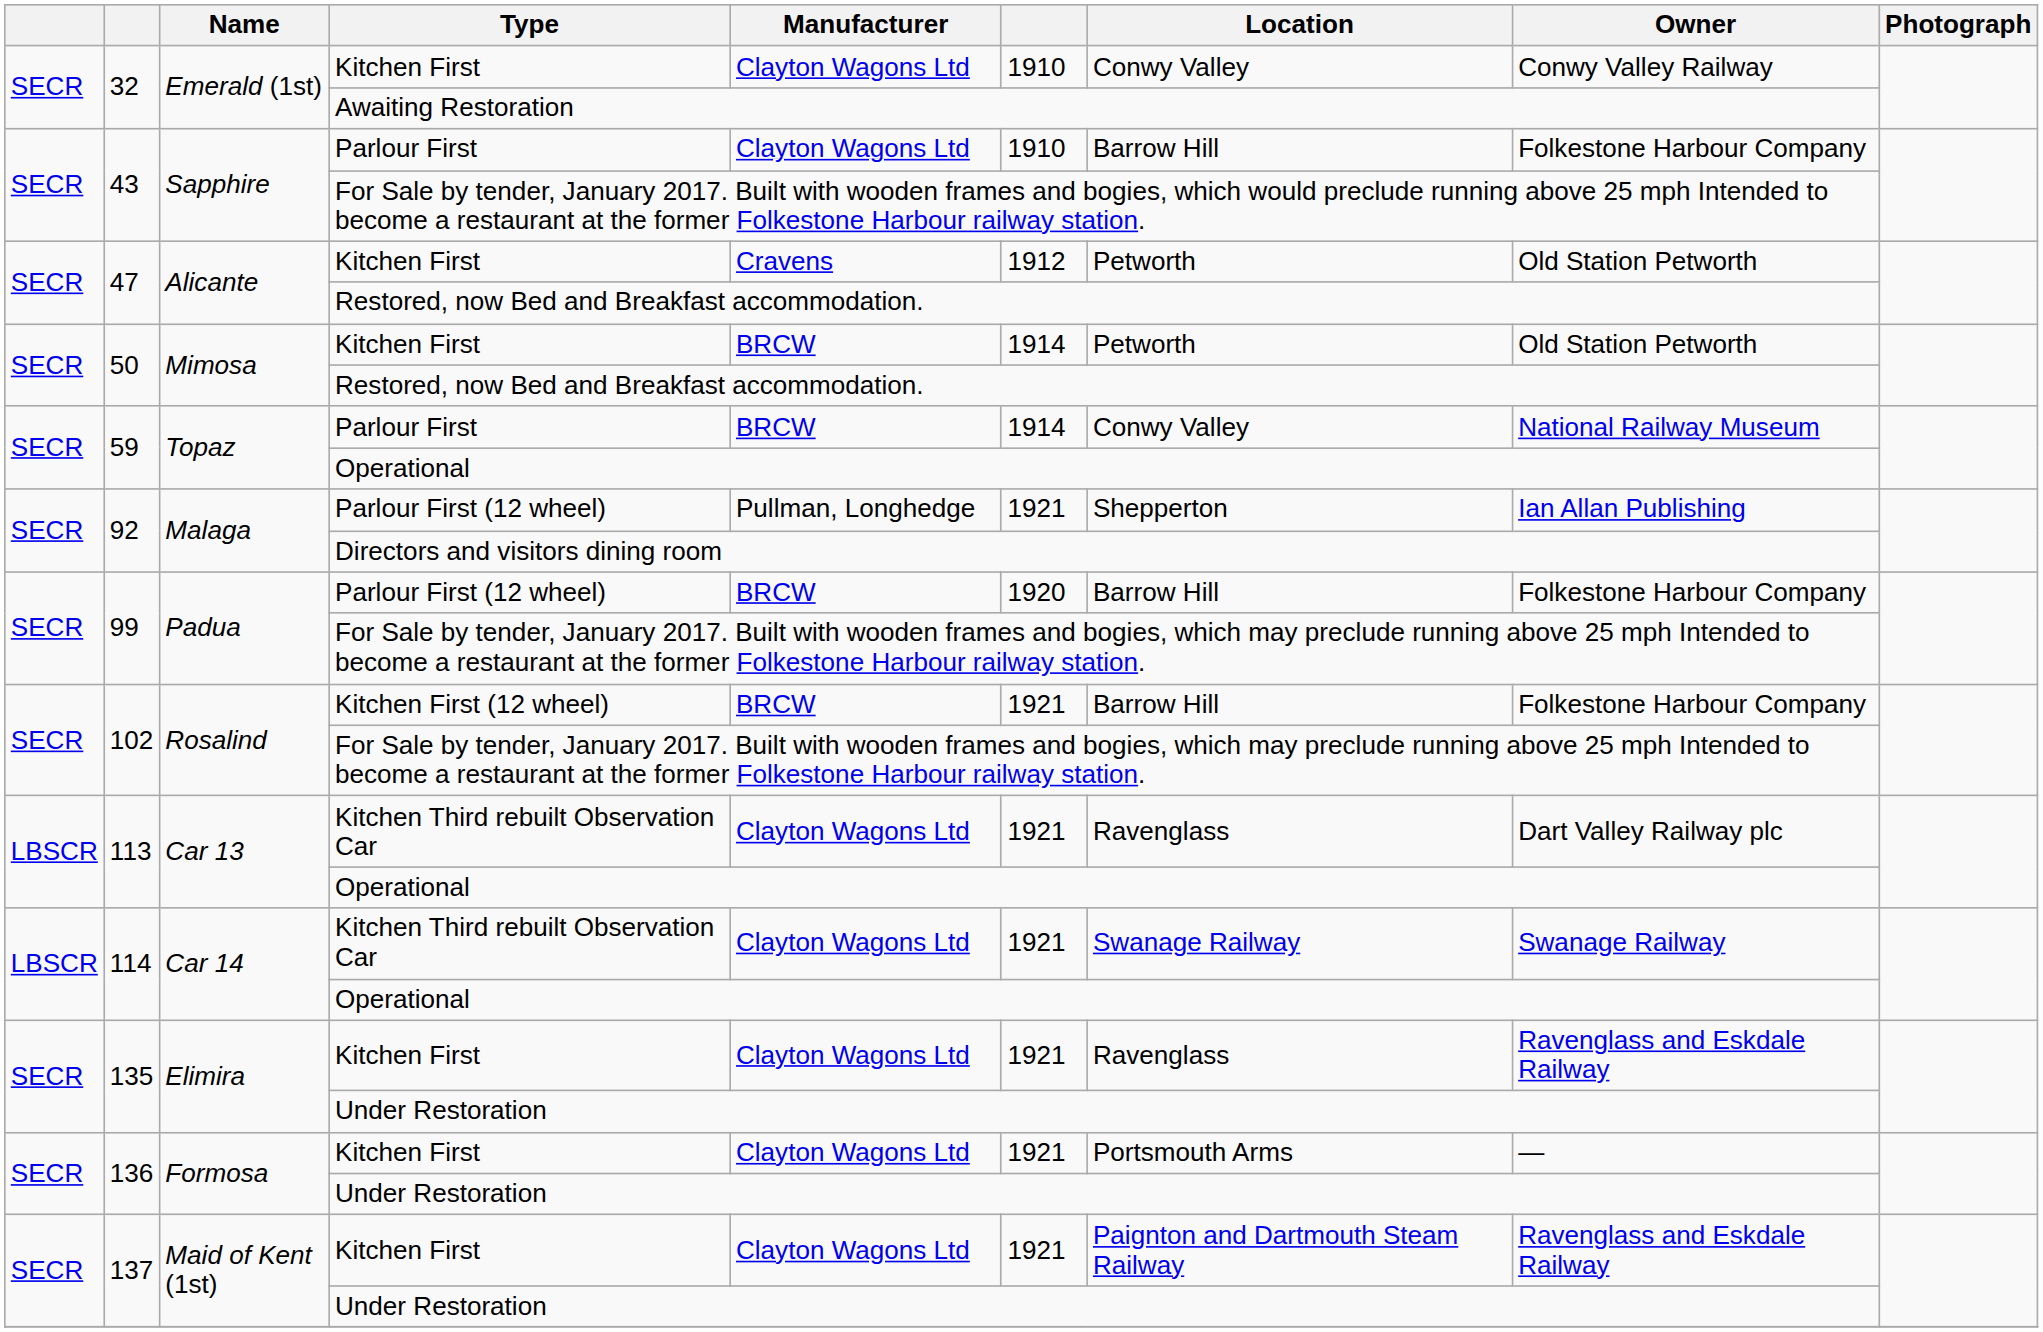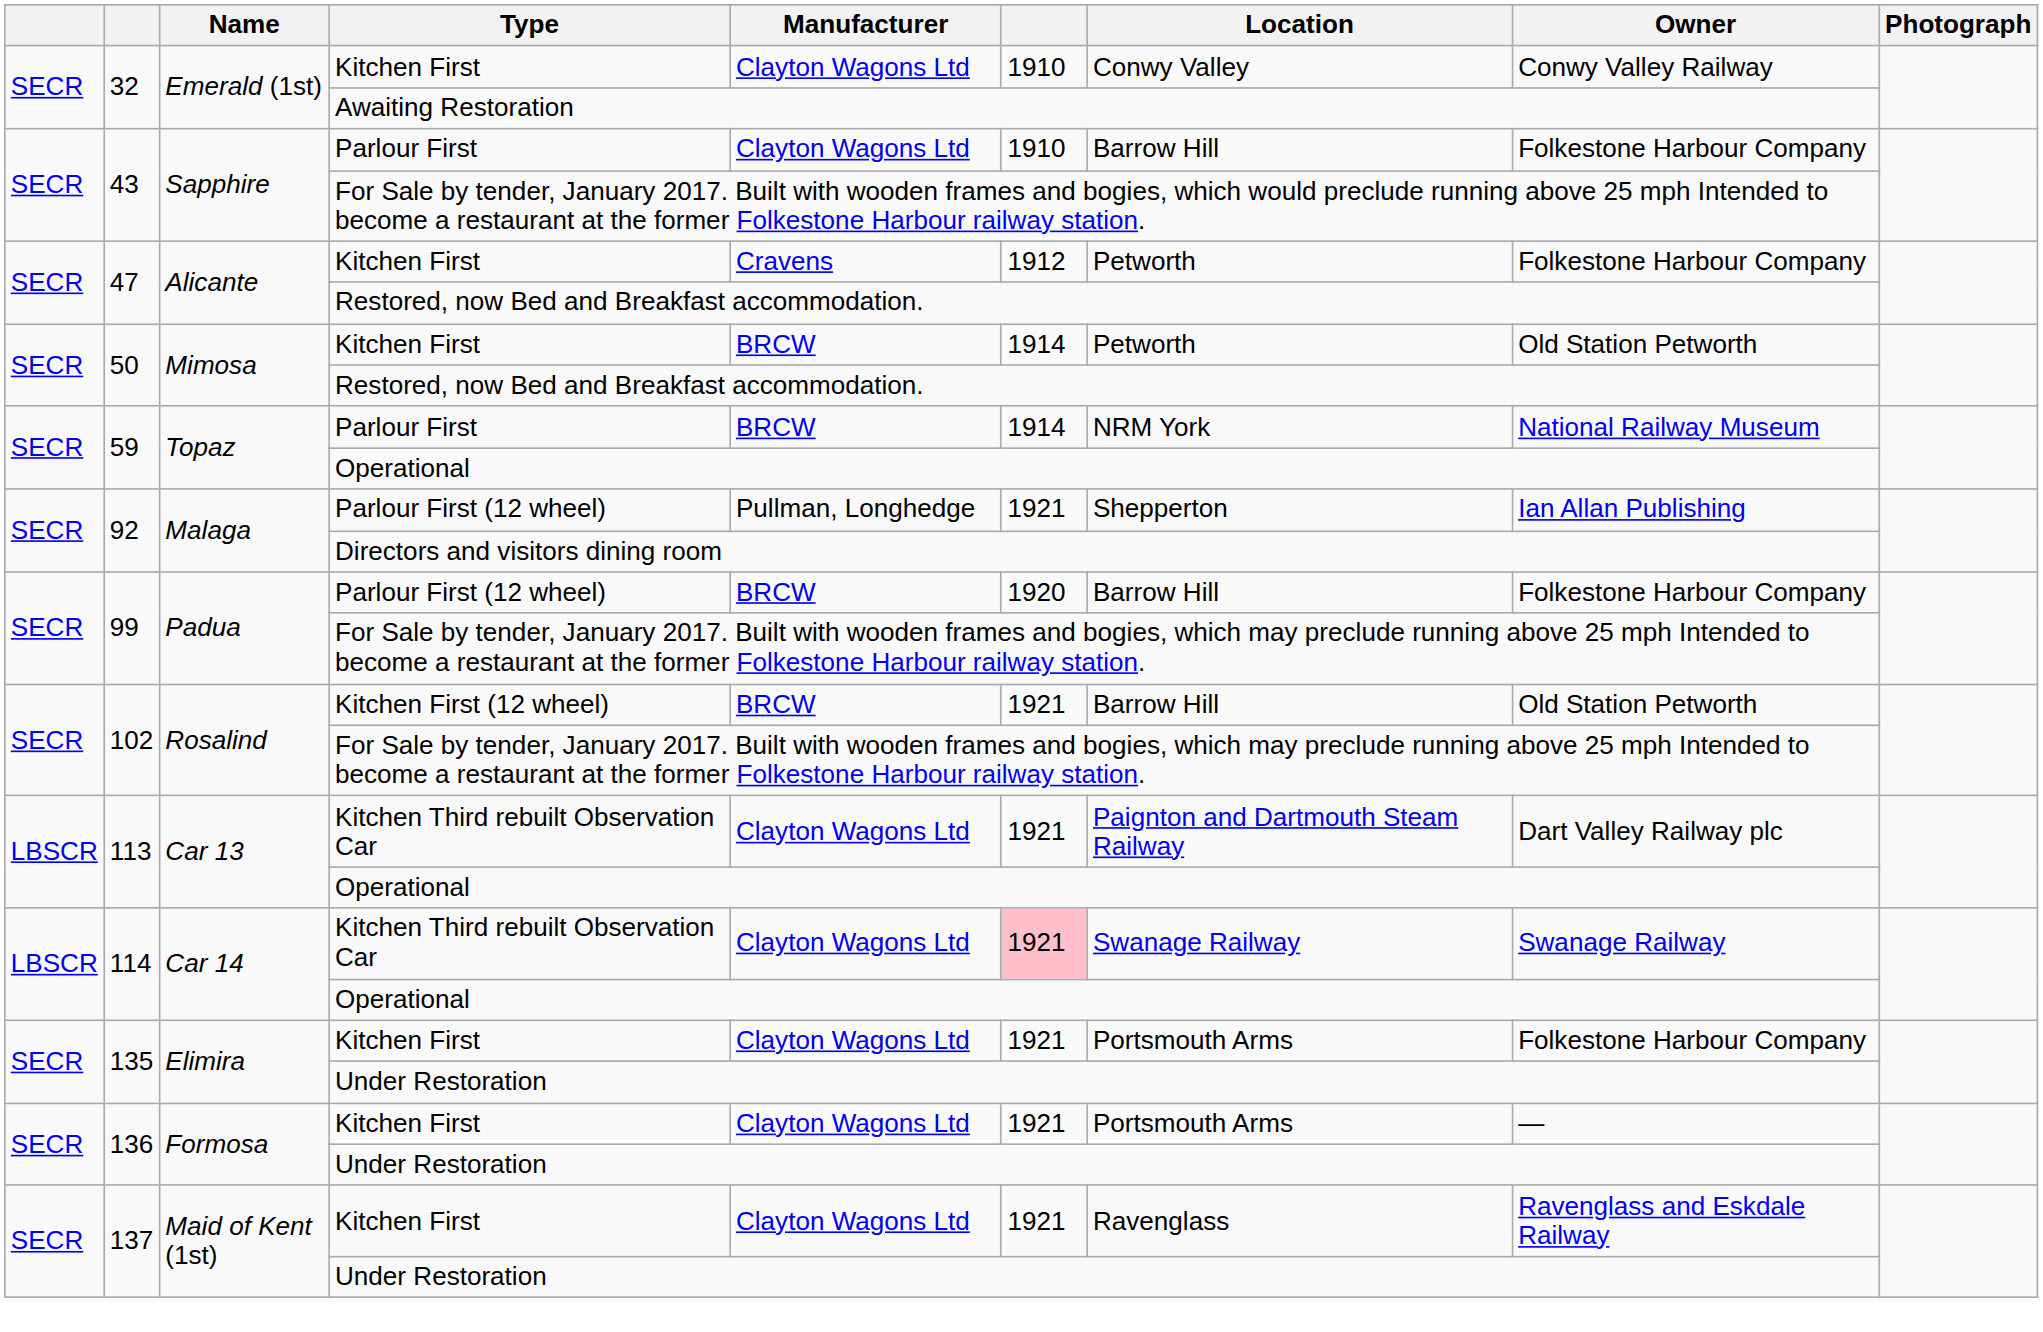47 / Kitchen First | Owner: Old Station Petworth -> Folkestone Harbour Company
59 / Parlour First | Location: Conwy Valley -> NRM York
102 / Kitchen First (12 wheel) | Owner: Folkestone Harbour Company -> Old Station Petworth
113 / Kitchen Third rebuilt Observation Car | Location: Ravenglass -> Paignton and Dartmouth Steam Railway
114 / Kitchen Third rebuilt Observation Car | column 6: no background -> pink background
135 / Kitchen First | Location: Ravenglass -> Portsmouth Arms
135 / Kitchen First | Owner: Ravenglass and Eskdale Railway -> Folkestone Harbour Company
137 / Kitchen First | Location: Paignton and Dartmouth Steam Railway -> Ravenglass
